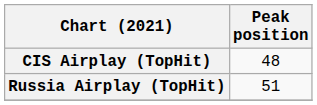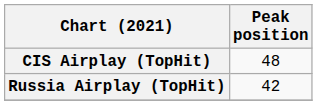Russia Airplay (TopHit) | Peak position: 51 -> 42
